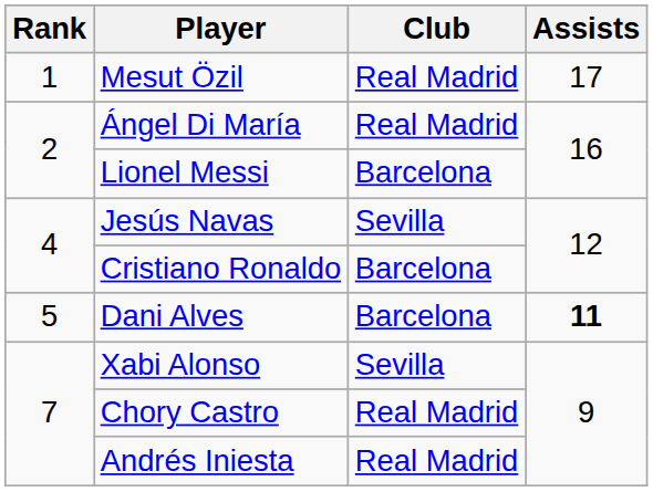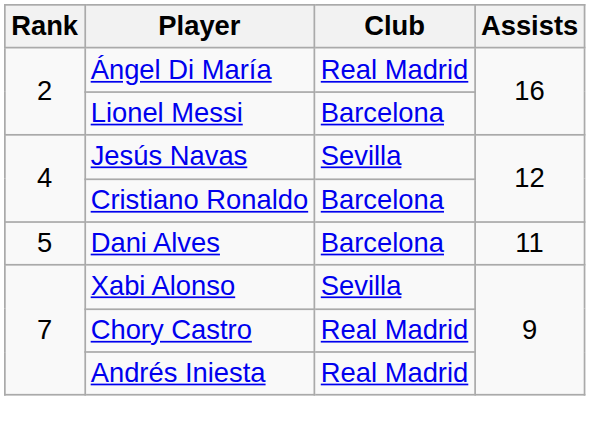- row: 1 | Mesut Özil | Real Madrid | 17
Dani Alves | Assists: bold -> normal
